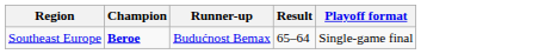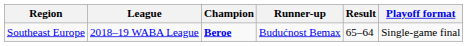+ column: League | 2018–19 WABA League
